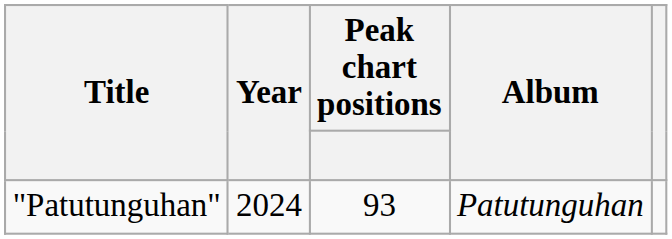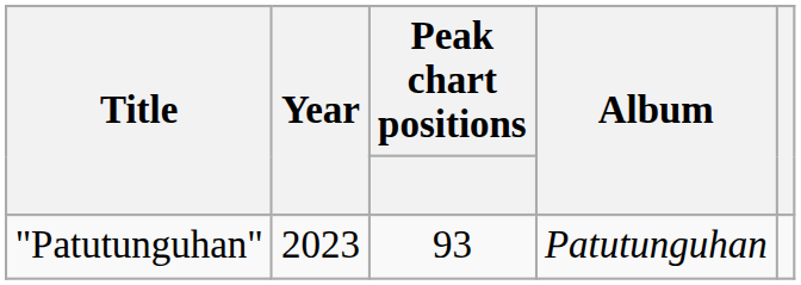"Patutunguhan" | Year: 2024 -> 2023
